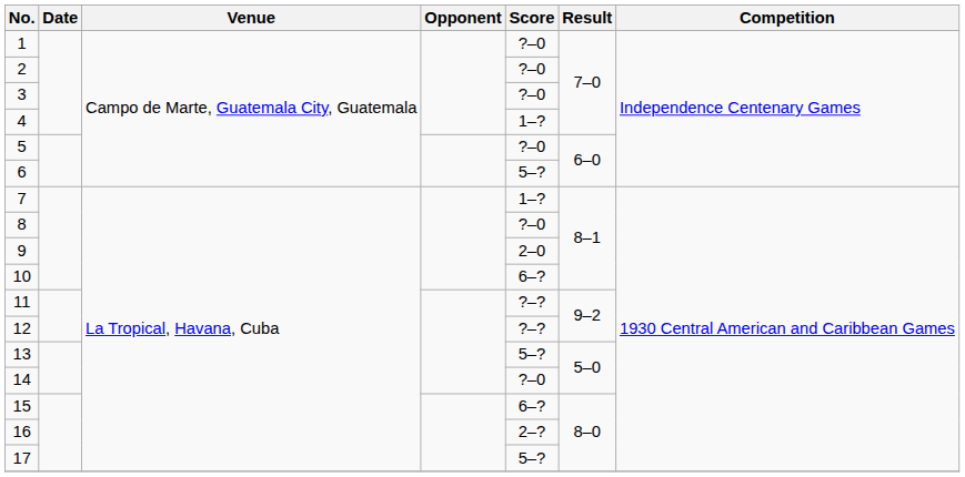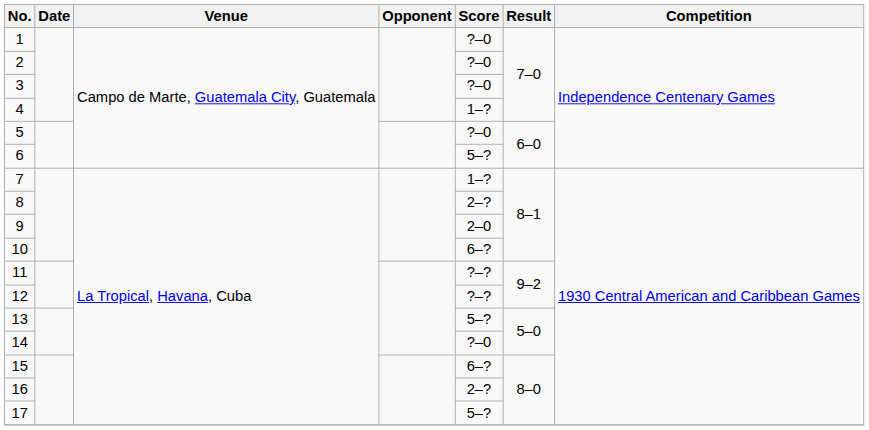8 | Score: ?–0 -> 2–?
